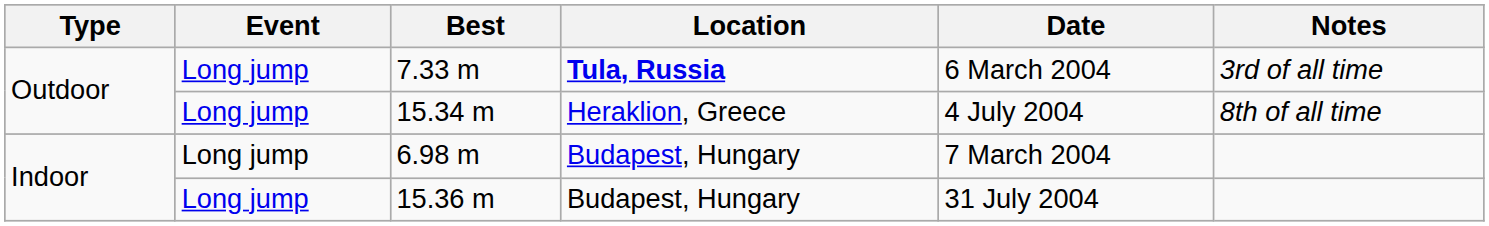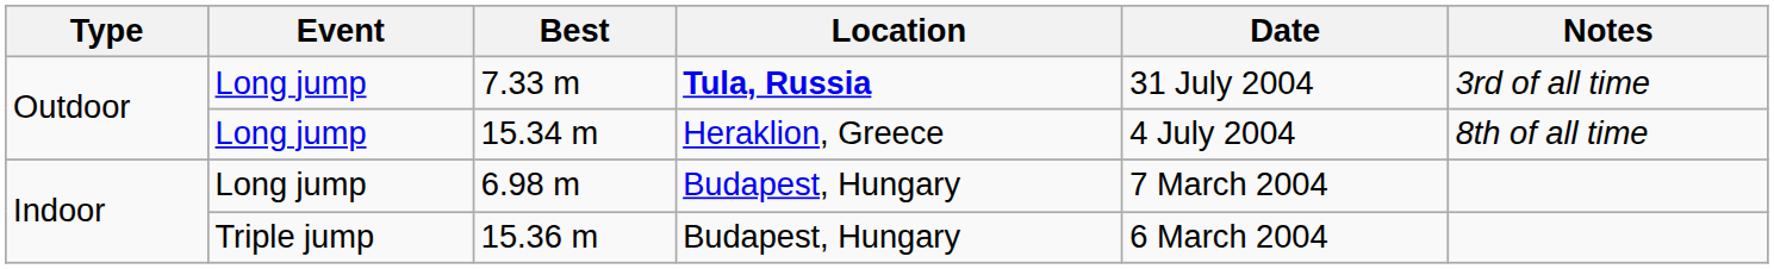7.33 m | Date: 6 March 2004 -> 31 July 2004
15.36 m | Event: Long jump -> Triple jump
15.36 m | Date: 31 July 2004 -> 6 March 2004
